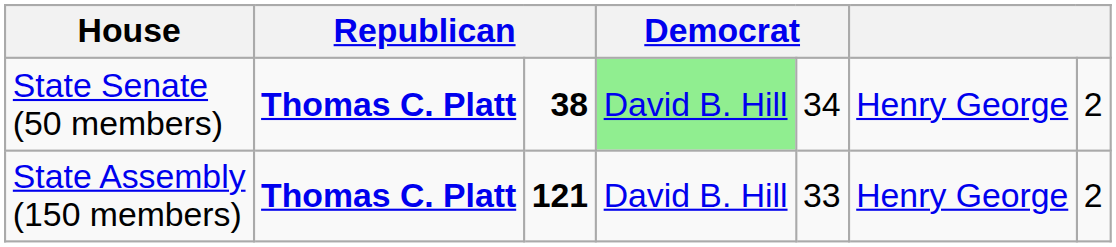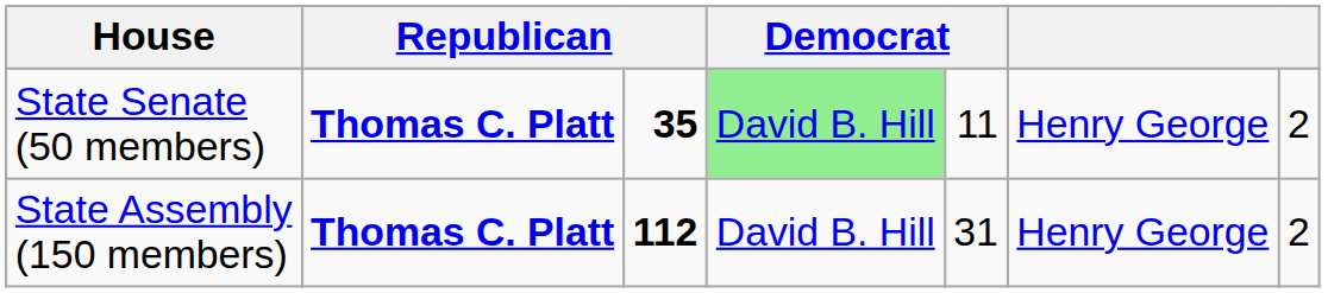State Senate (50 members) | column 3: 38 -> 35
State Senate (50 members) | column 5: 34 -> 11
State Assembly (150 members) | column 3: 121 -> 112
State Assembly (150 members) | column 5: 33 -> 31
